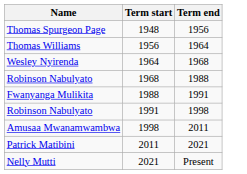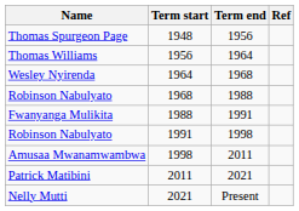+ column: Ref
